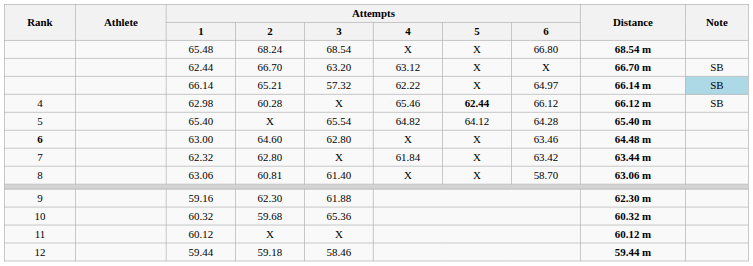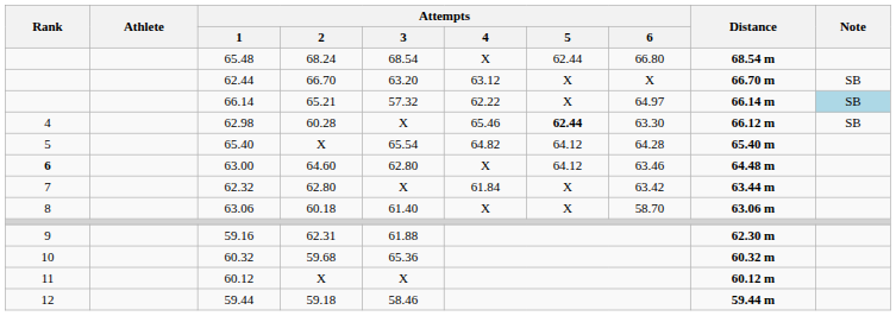65.48 | Attempts / 5: X -> 62.44
62.98 | Attempts / 6: 66.12 -> 63.30
63.00 | Attempts / 5: X -> 64.12
63.06 | Attempts / 2: 60.81 -> 60.18
59.16 | Attempts / 2: 62.30 -> 62.31
